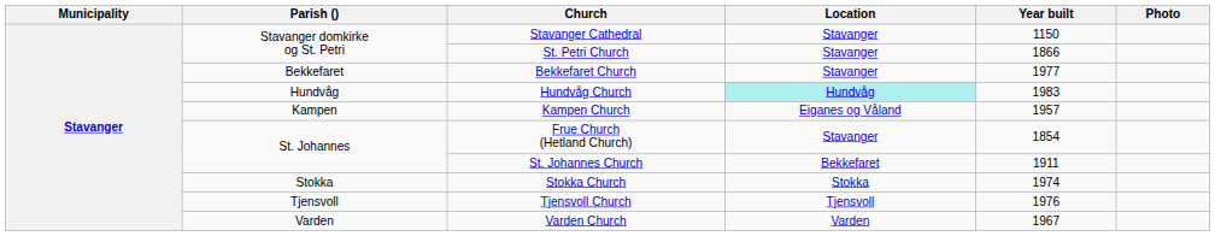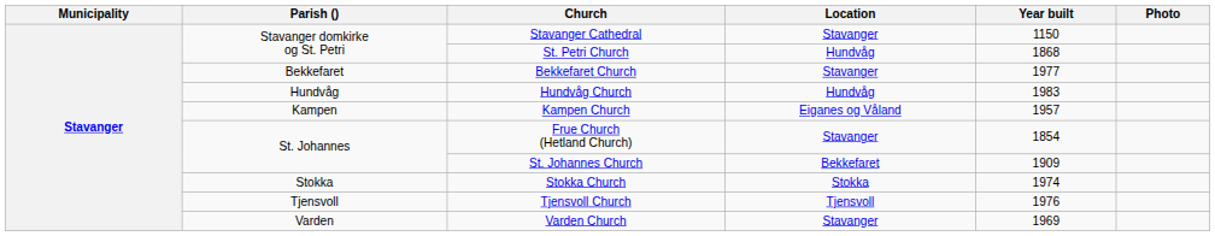St. Petri Church | Location: Stavanger -> Hundvåg
St. Petri Church | Year built: 1866 -> 1868
Hundvåg Church | Location: paleturquoise background -> no background
St. Johannes Church | Year built: 1911 -> 1909
Varden Church | Location: Varden -> Stavanger
Varden Church | Year built: 1967 -> 1969
